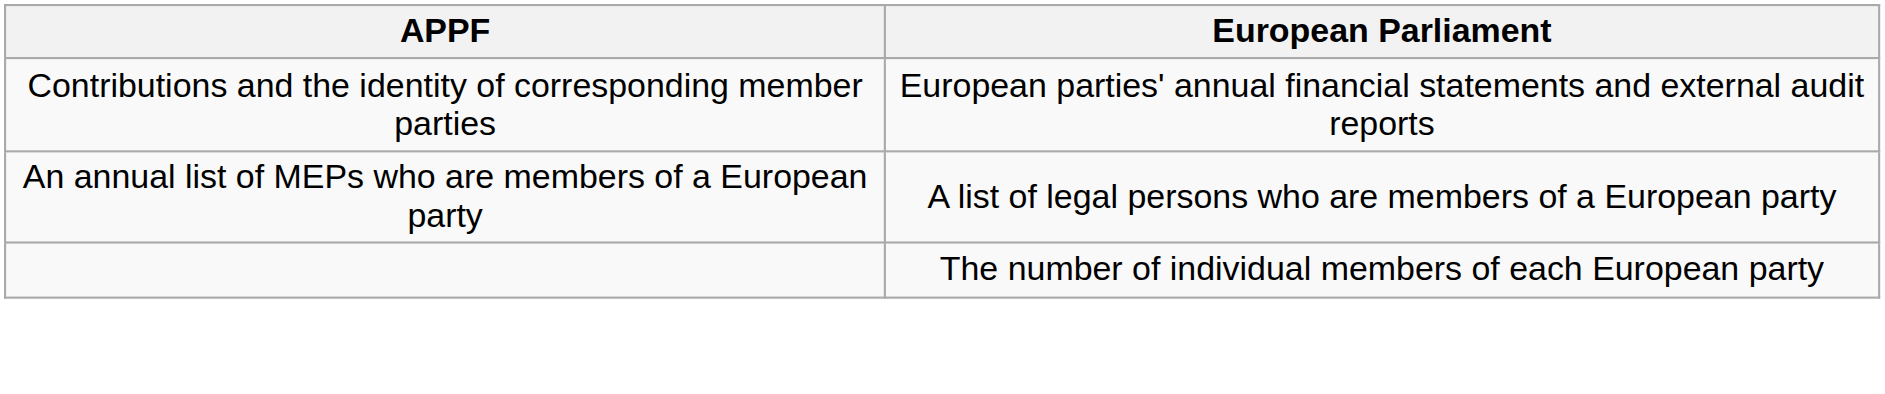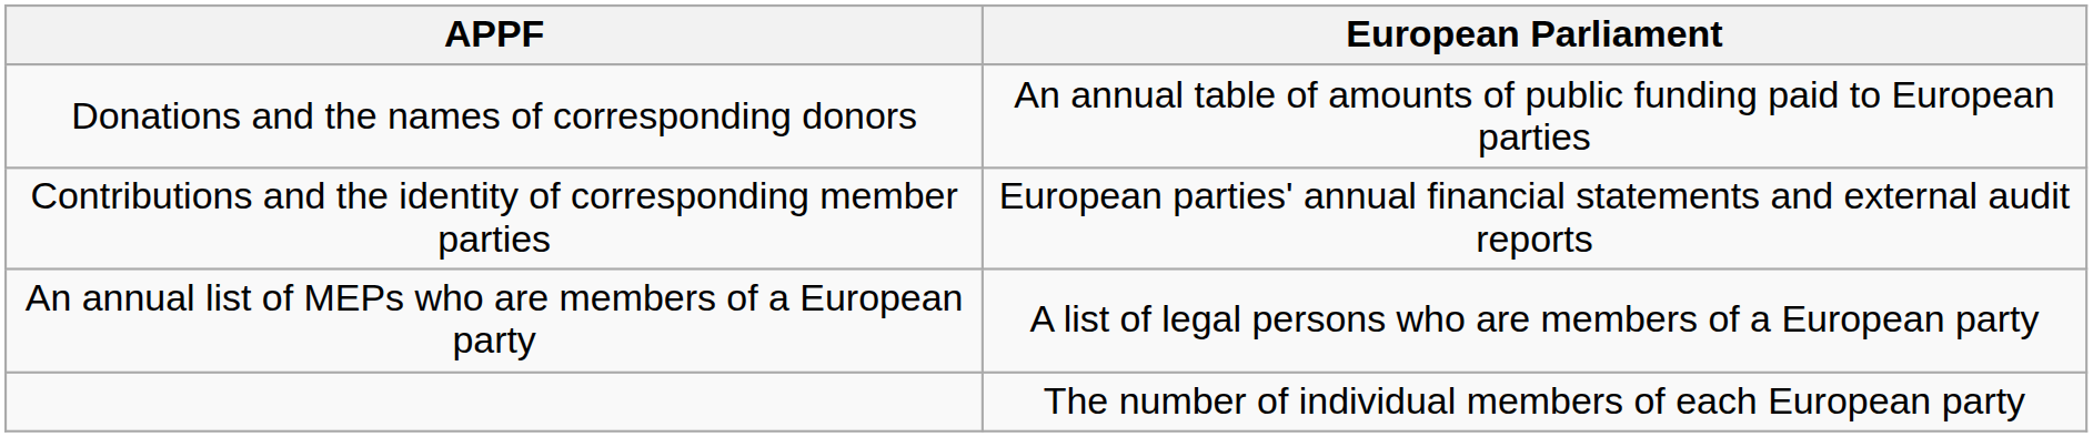+ row: Donations and the names of corresponding donors | An annual table of amounts of public funding paid to European parties
